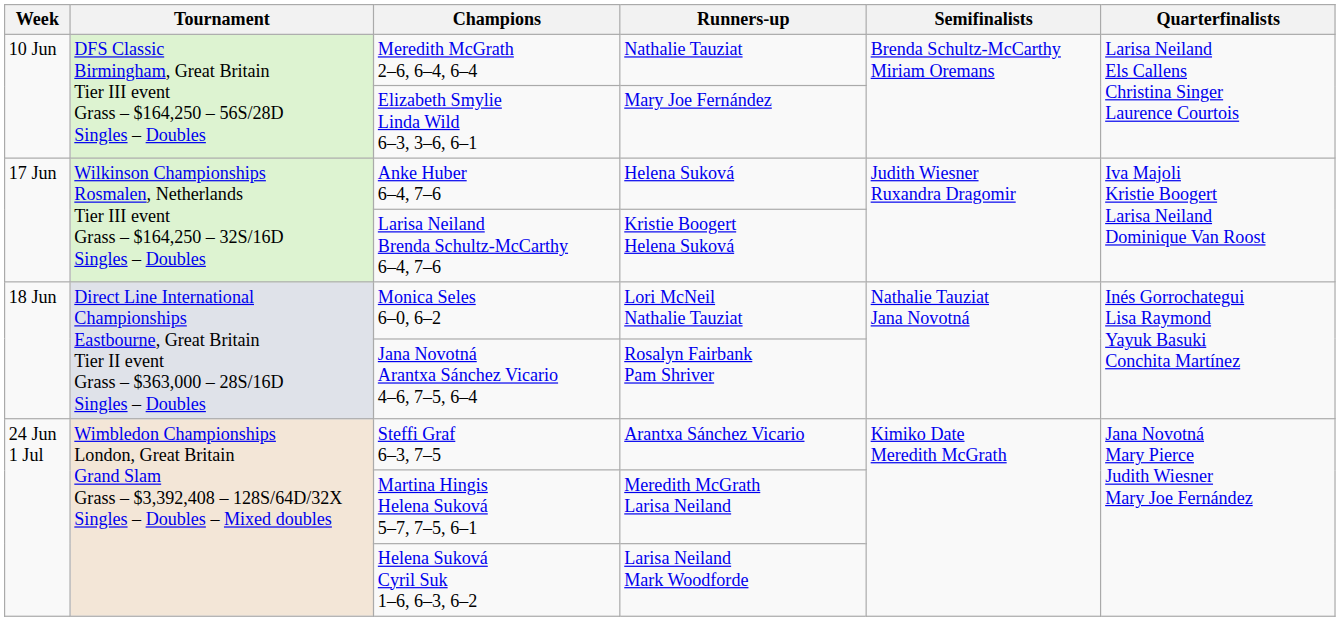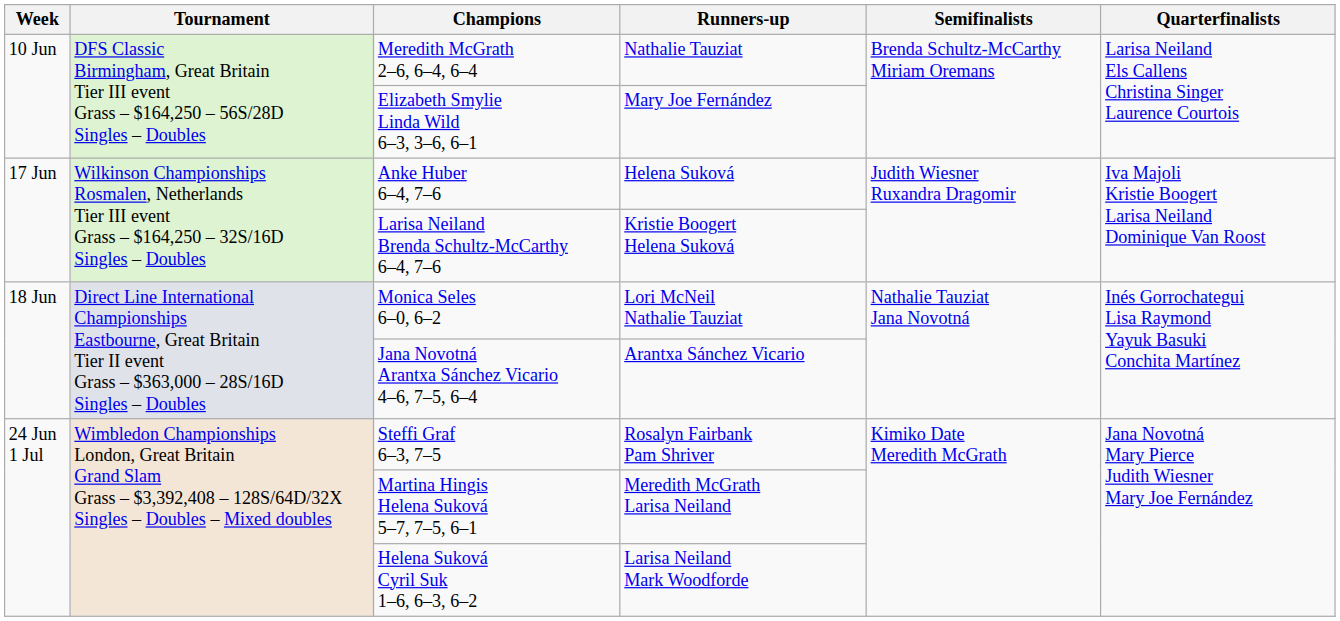Jana Novotná Arantxa Sánchez Vicario 4–6, 7–5, 6–4 | Runners-up: Rosalyn Fairbank Pam Shriver -> Arantxa Sánchez Vicario
Steffi Graf 6–3, 7–5 | Runners-up: Arantxa Sánchez Vicario -> Rosalyn Fairbank Pam Shriver
